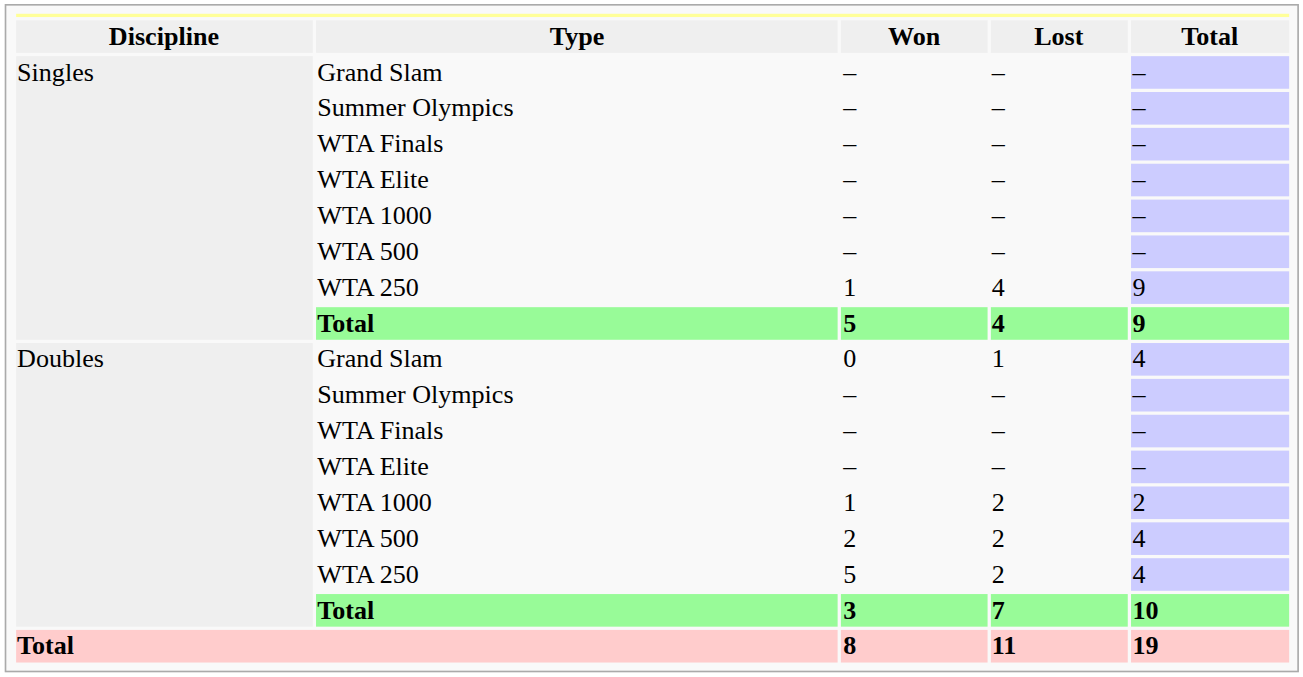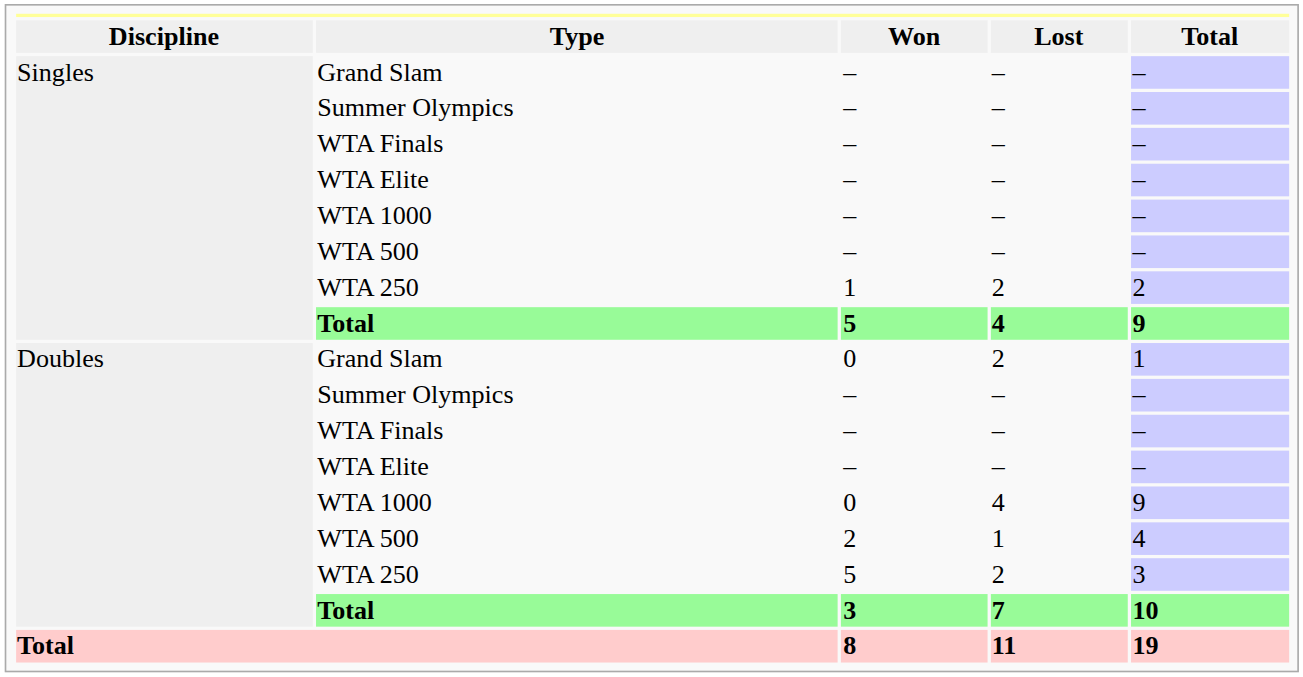Singles / WTA 250 | Lost: 4 -> 2
Singles / WTA 250 | Total: 9 -> 2
Doubles / Grand Slam | Lost: 1 -> 2
Doubles / Grand Slam | Total: 4 -> 1
Doubles / WTA 1000 | Won: 1 -> 0
Doubles / WTA 1000 | Lost: 2 -> 4
Doubles / WTA 1000 | Total: 2 -> 9
Doubles / WTA 500 | Lost: 2 -> 1
Doubles / WTA 250 | Total: 4 -> 3
